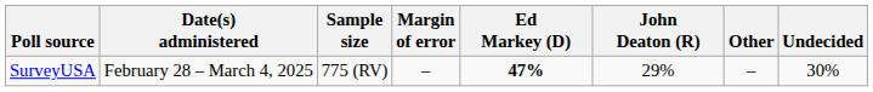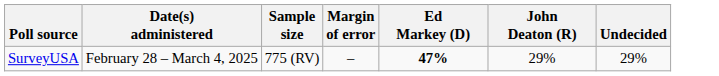- column: Other | –
SurveyUSA | Undecided: 30% -> 29%
